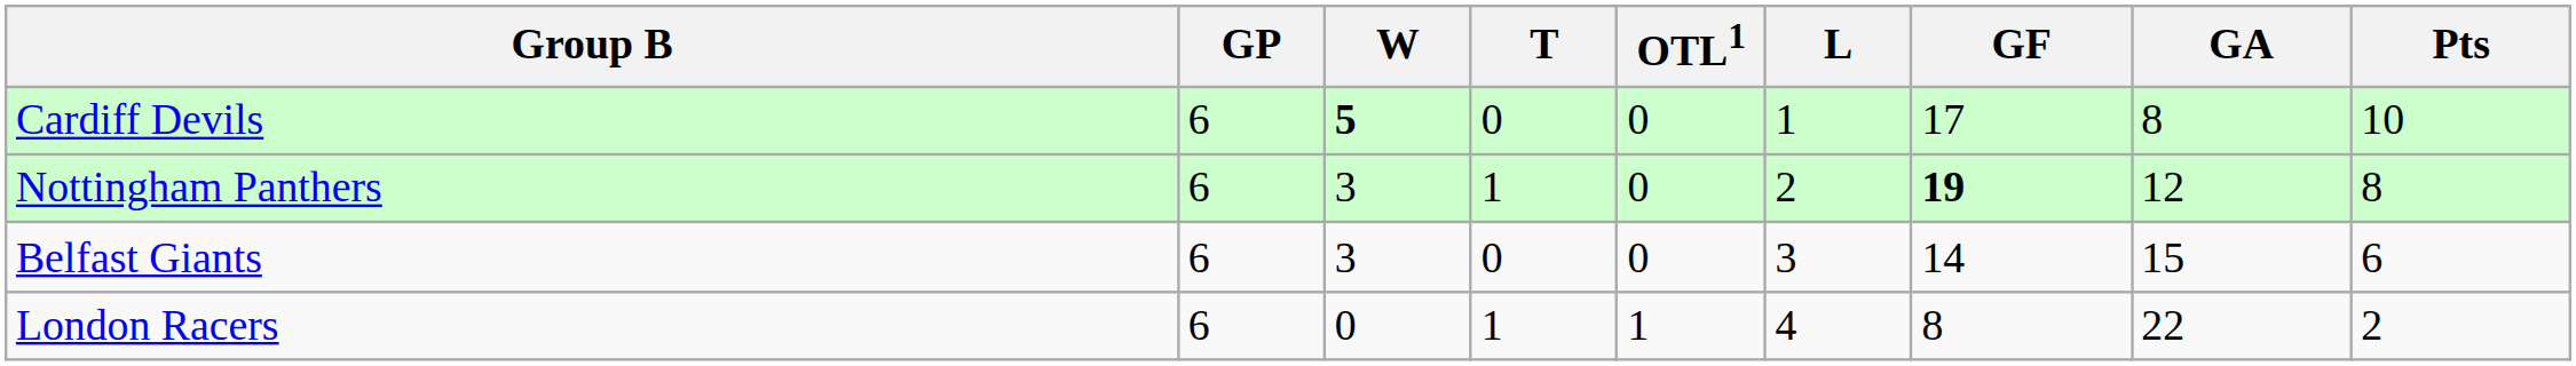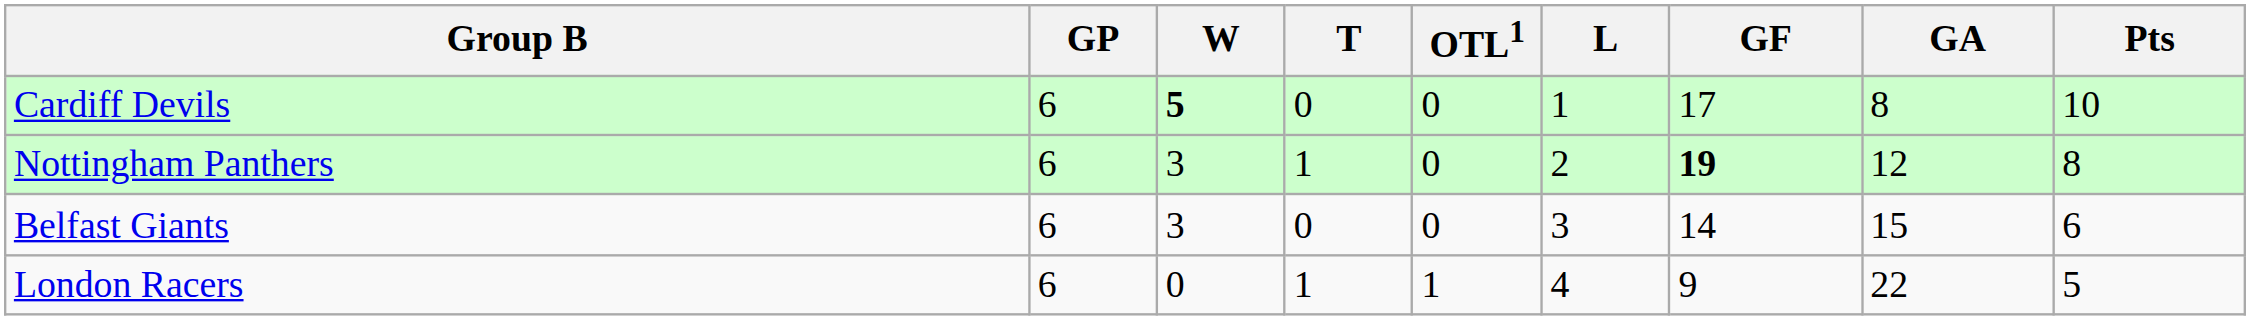London Racers | GF: 8 -> 9
London Racers | Pts: 2 -> 5
